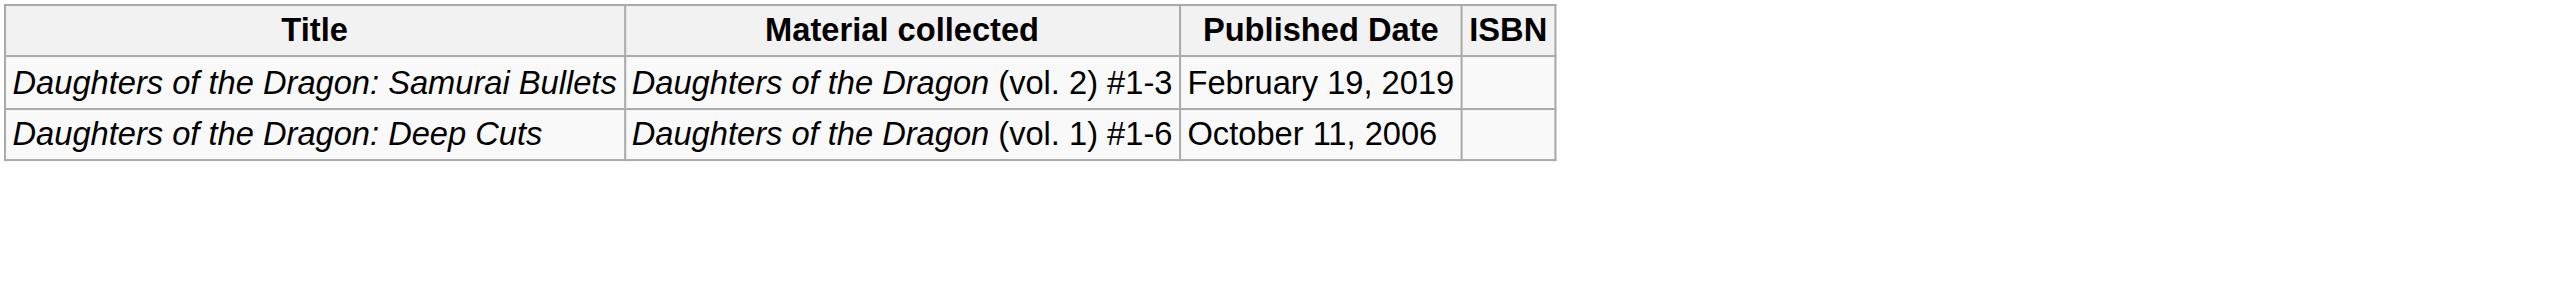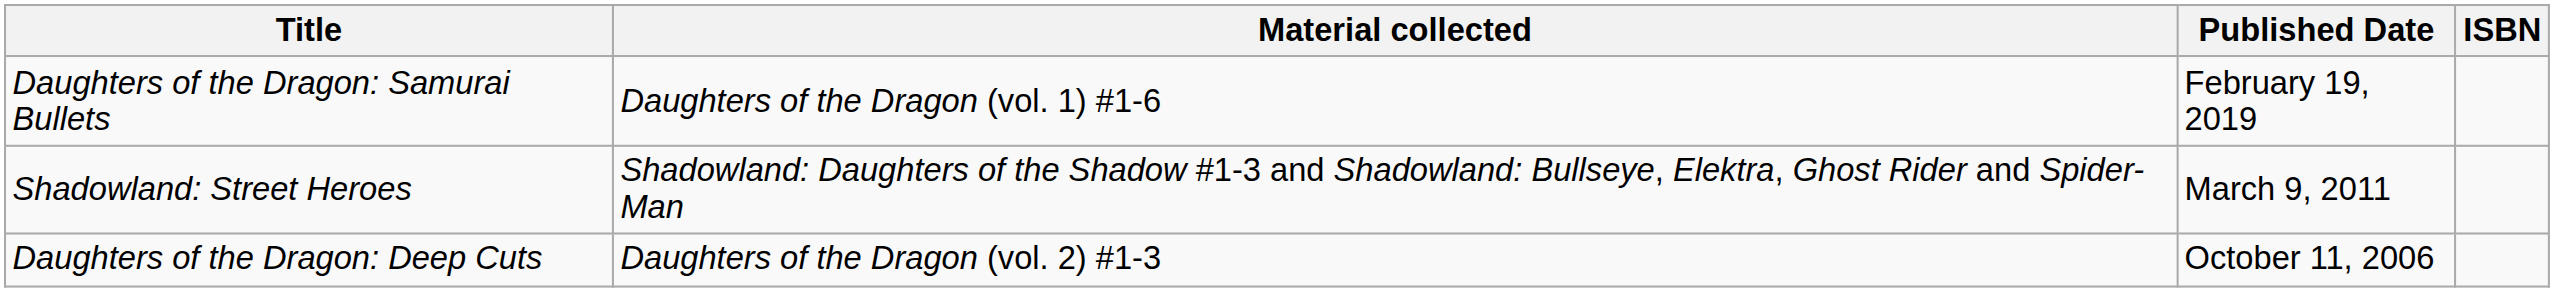Daughters of the Dragon: Samurai Bullets | Material collected: Daughters of the Dragon (vol. 2) #1-3 -> Daughters of the Dragon (vol. 1) #1-6
+ row: Shadowland: Street Heroes | Shadowland: Daughters of the Shadow #1-3 and Shadowland: Bullseye, Elektra, Ghost Rider and Spider-Man | March 9, 2011
Daughters of the Dragon: Deep Cuts | Material collected: Daughters of the Dragon (vol. 1) #1-6 -> Daughters of the Dragon (vol. 2) #1-3
